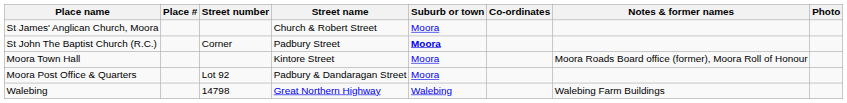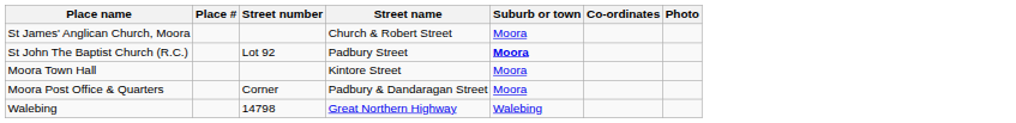- column: Notes & former names | Moora Roads Board office (former), Moora Roll of Honour | Walebing Farm Buildings
St John The Baptist Church (R.C.) | Street number: Corner -> Lot 92
Moora Post Office & Quarters | Street number: Lot 92 -> Corner
